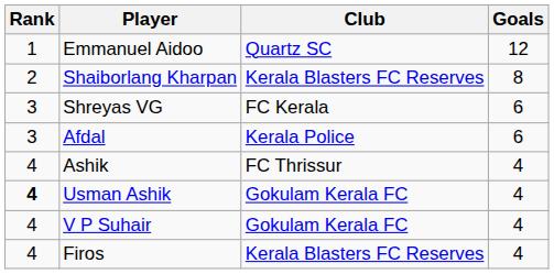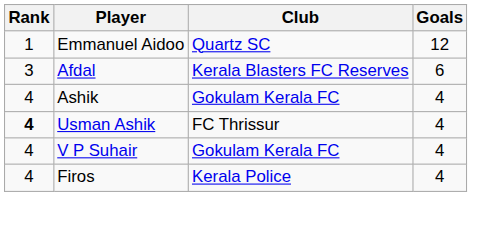- row: 2 | Shaiborlang Kharpan | Kerala Blasters FC Reserves | 8
- row: 3 | Shreyas VG | FC Kerala | 6
Afdal | Club: Kerala Police -> Kerala Blasters FC Reserves
Ashik | Club: FC Thrissur -> Gokulam Kerala FC
Usman Ashik | Club: Gokulam Kerala FC -> FC Thrissur
Firos | Club: Kerala Blasters FC Reserves -> Kerala Police
